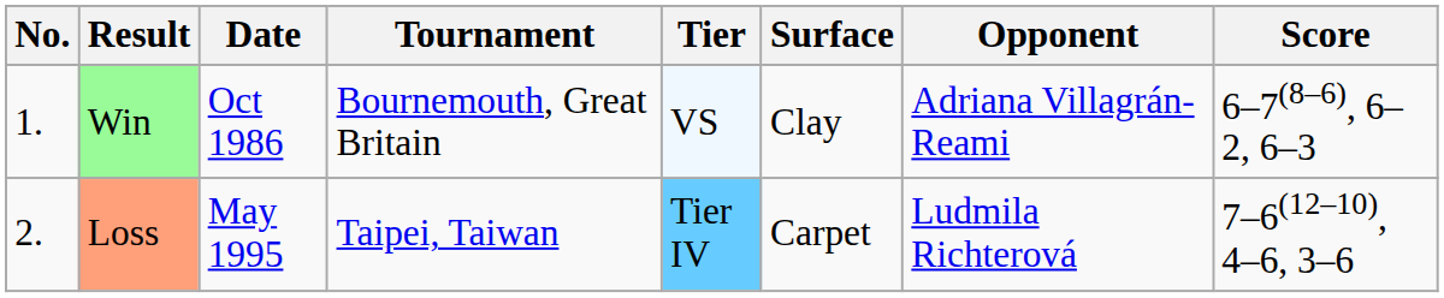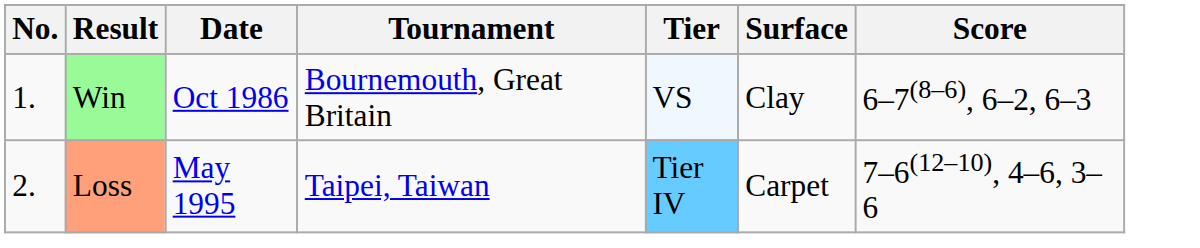- column: Opponent | Adriana Villagrán-Reami | Ludmila Richterová
